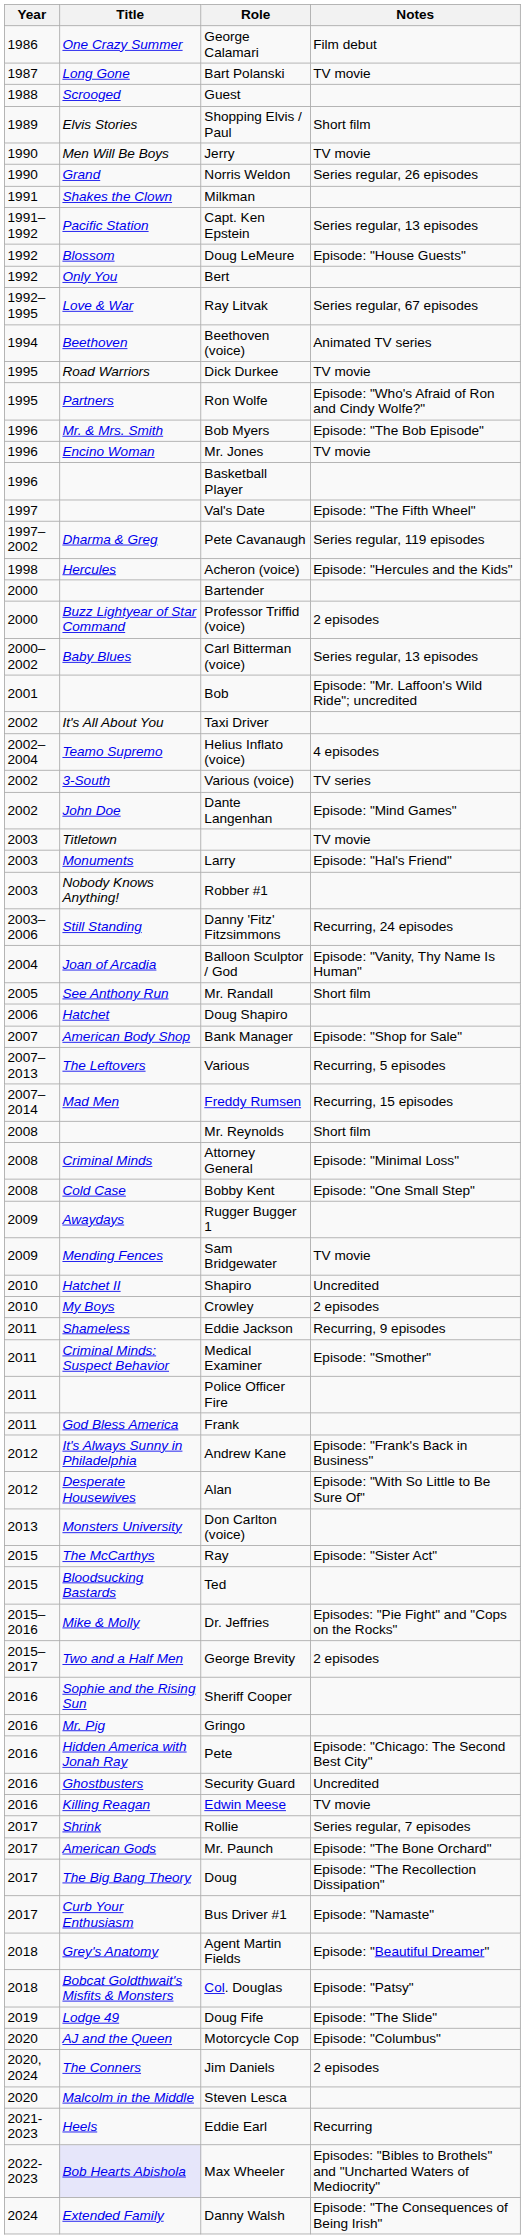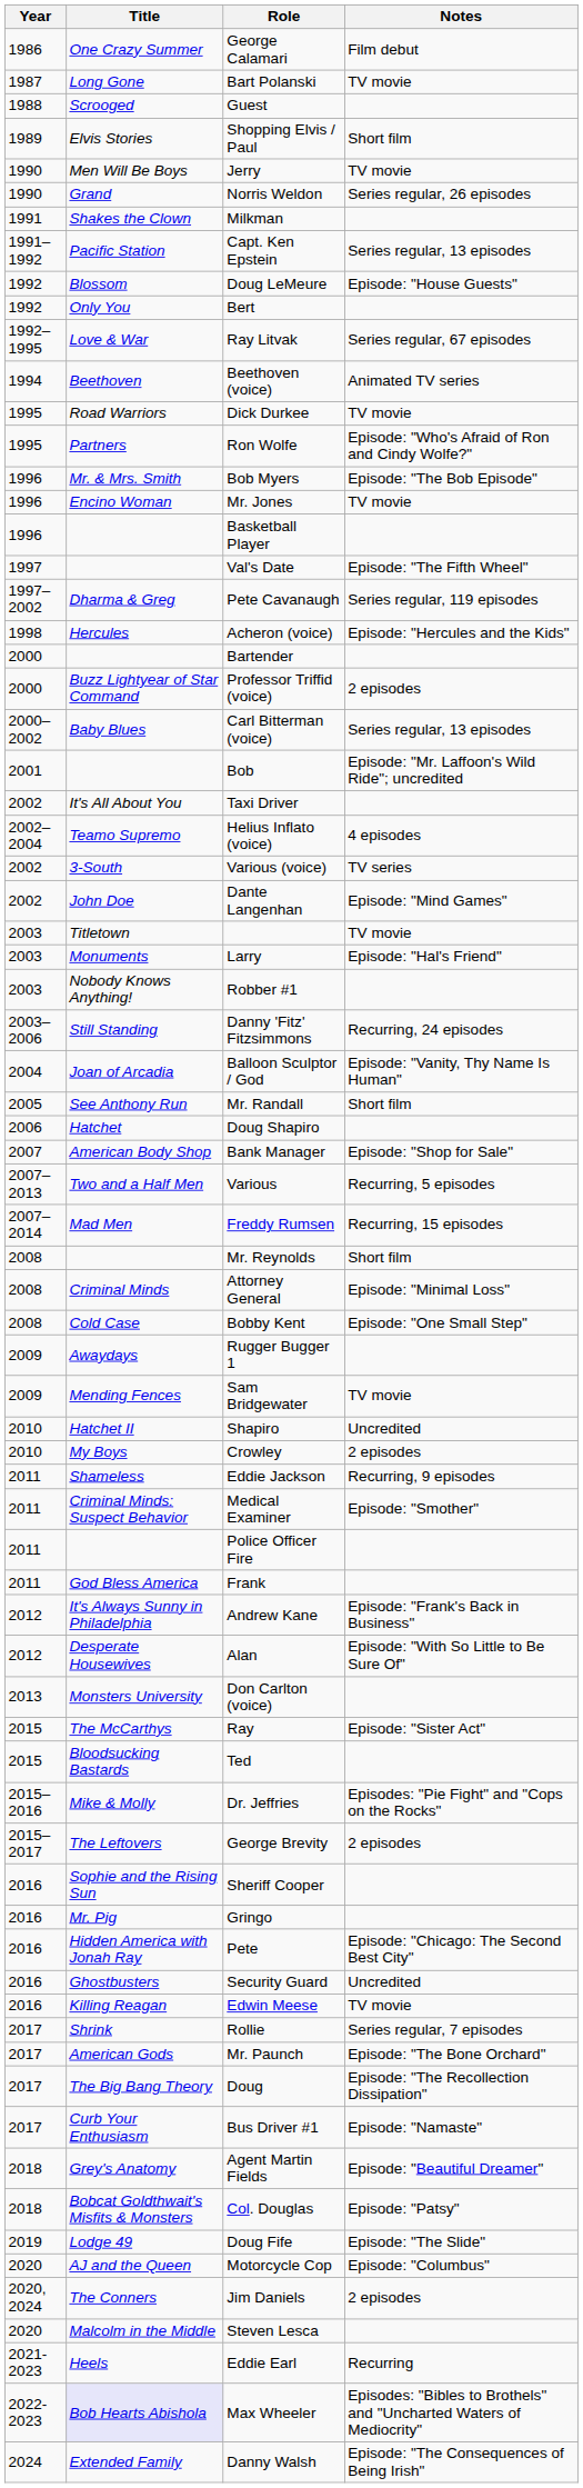Various | Title: The Leftovers -> Two and a Half Men
George Brevity | Title: Two and a Half Men -> The Leftovers
